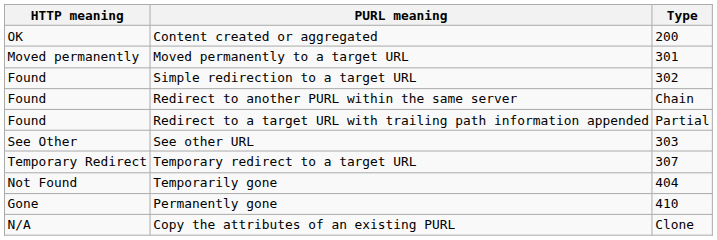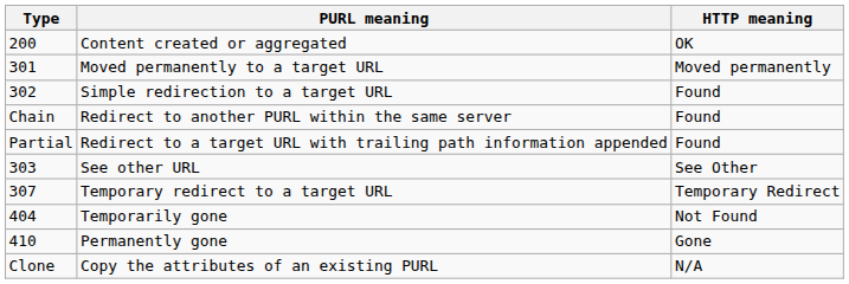columns swapped: Type <-> HTTP meaning
